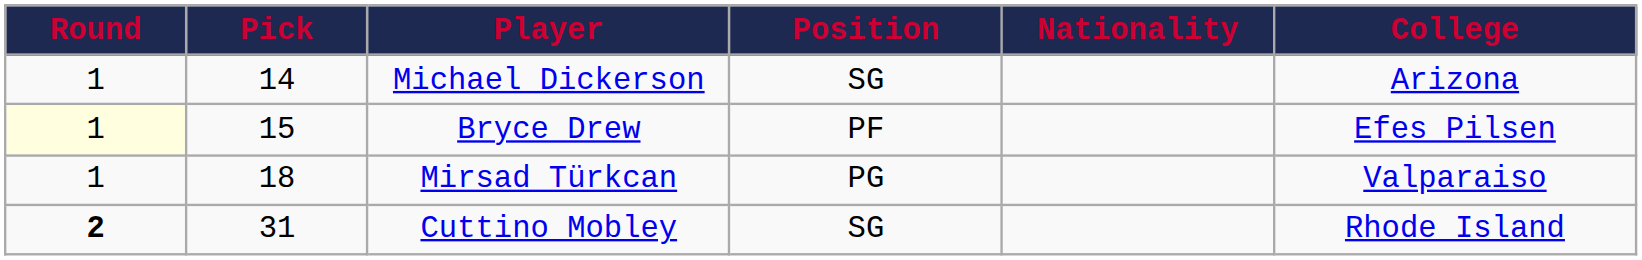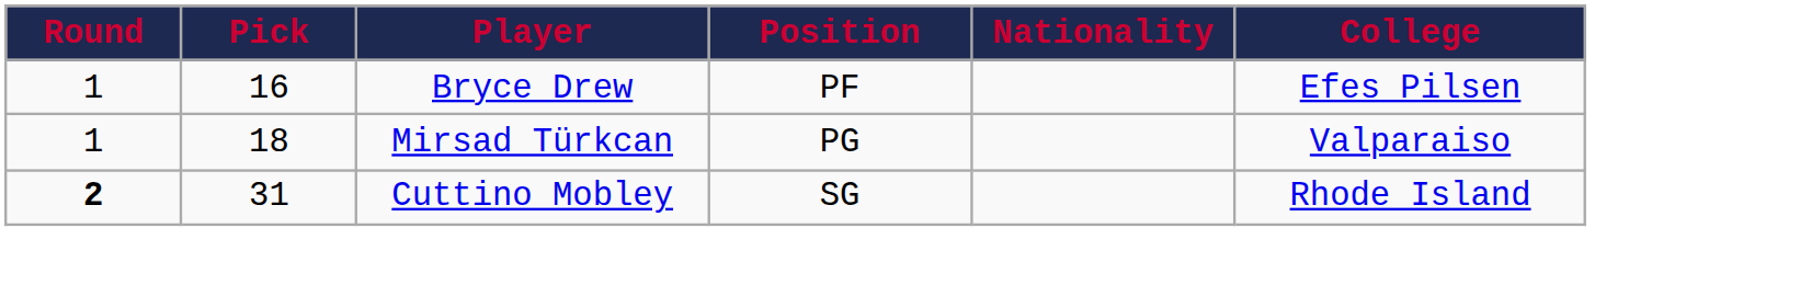- row: 1 | 14 | Michael Dickerson | SG | Arizona
Bryce Drew | Round: lightyellow background -> no background
Bryce Drew | Pick: 15 -> 16
